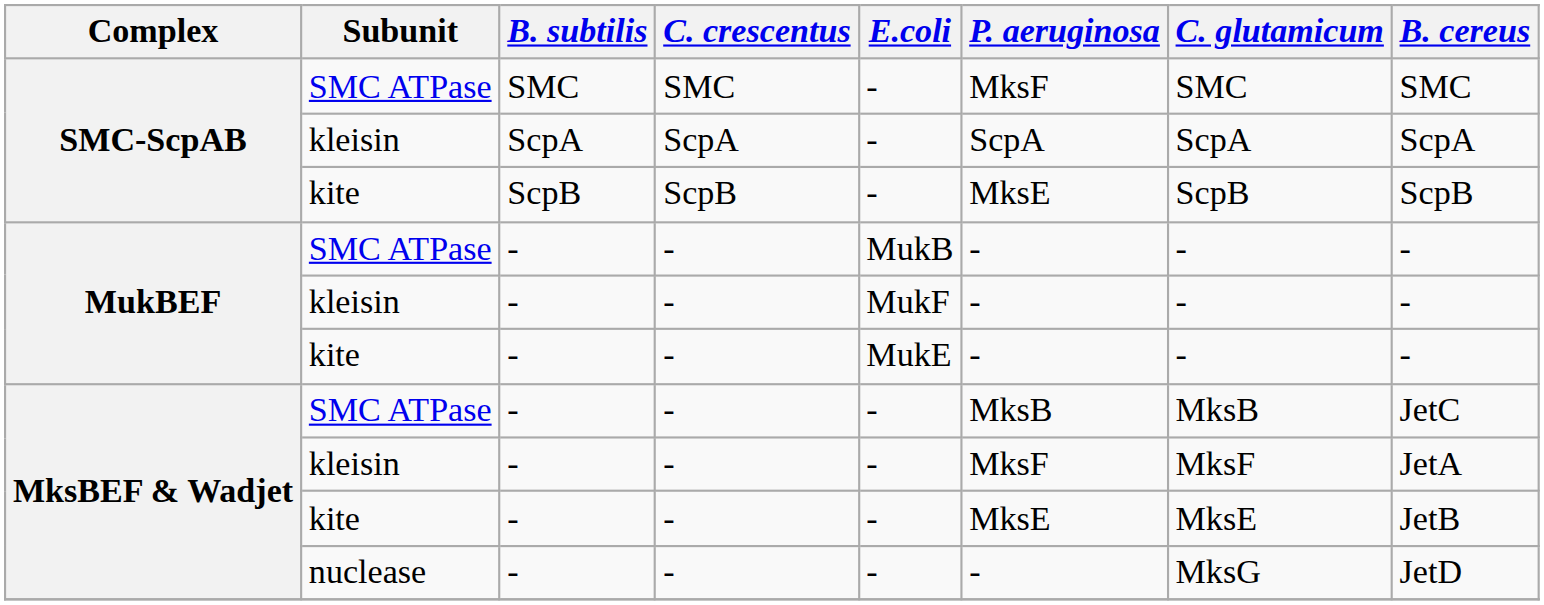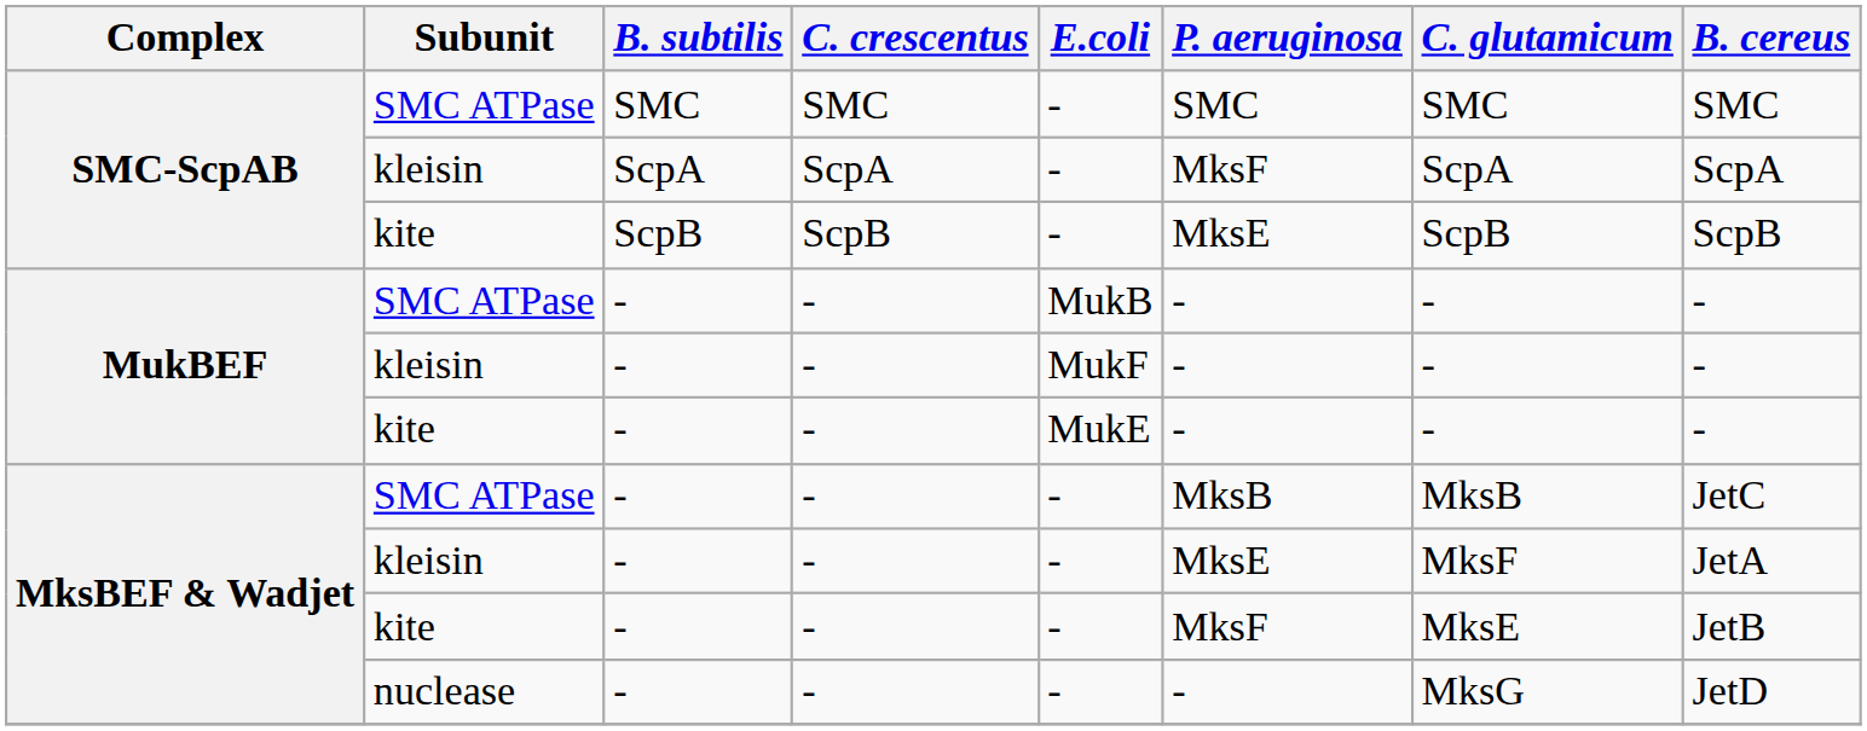SMC-ScpAB / SMC ATPase | P. aeruginosa: MksF -> SMC
SMC-ScpAB / kleisin | P. aeruginosa: ScpA -> MksF
MksBEF & Wadjet / kleisin | P. aeruginosa: MksF -> MksE
MksBEF & Wadjet / kite | P. aeruginosa: MksE -> MksF
